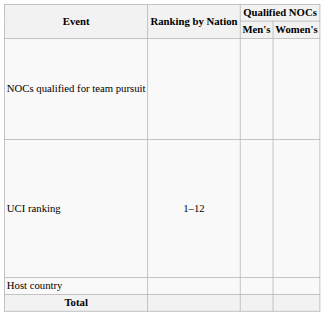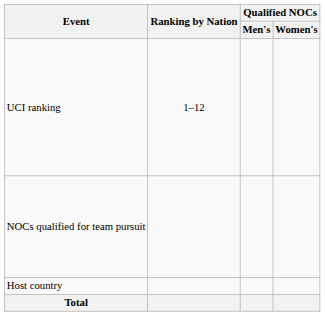rows swapped: NOCs qualified for team pursuit <-> UCI ranking
